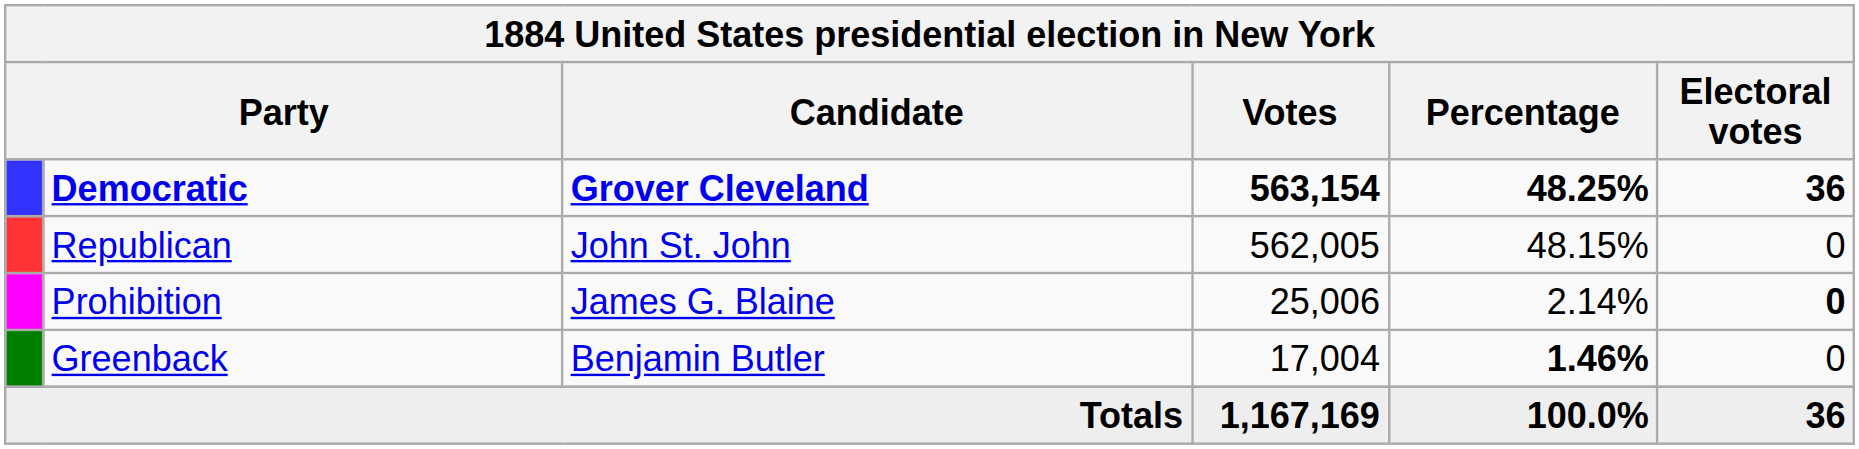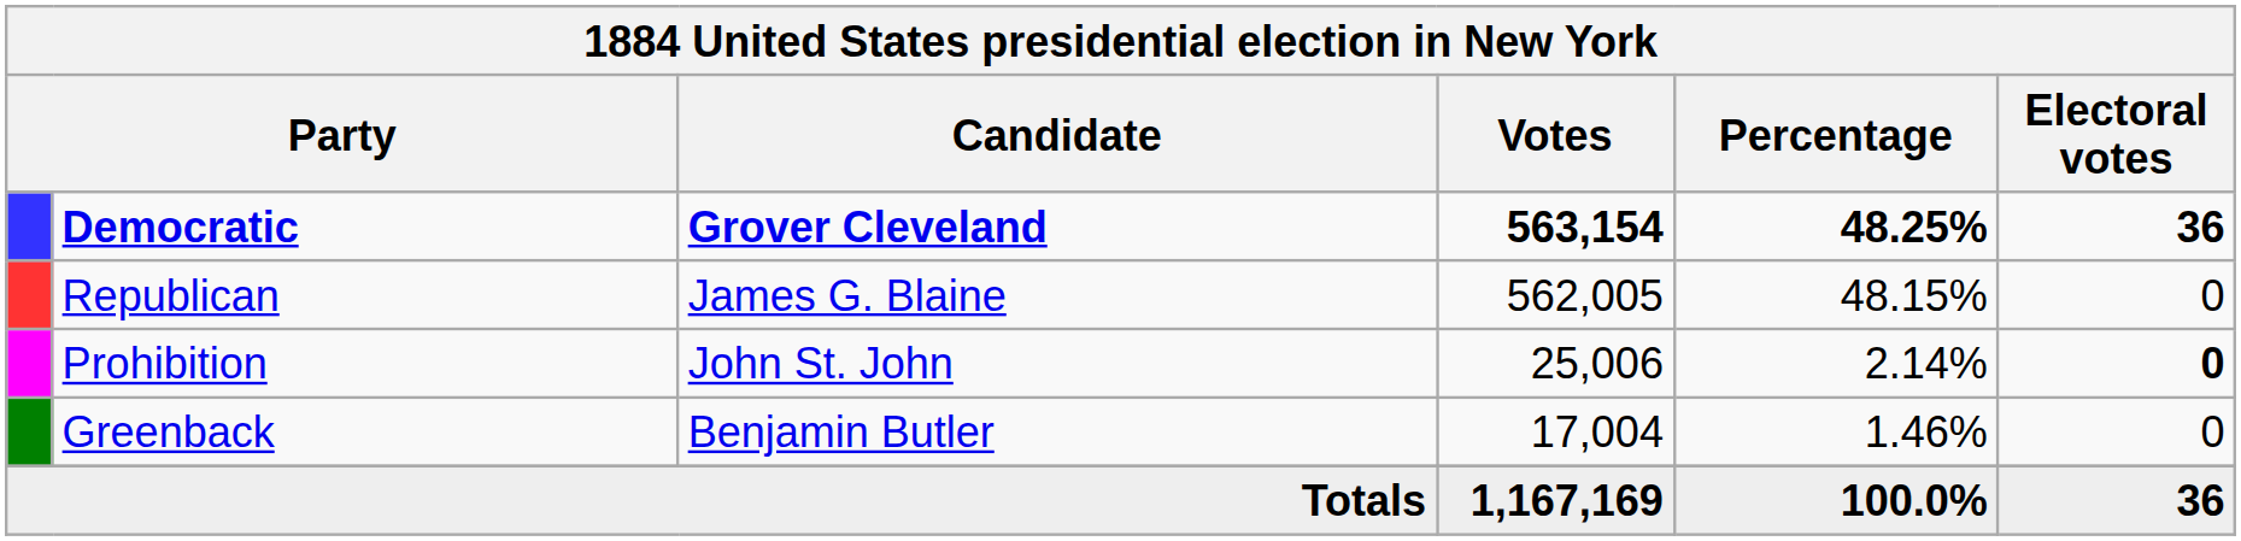Republican | Candidate: John St. John -> James G. Blaine
Prohibition | Candidate: James G. Blaine -> John St. John
Greenback | Percentage: bold -> normal
